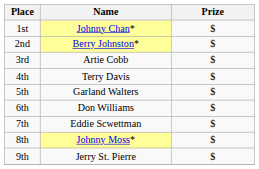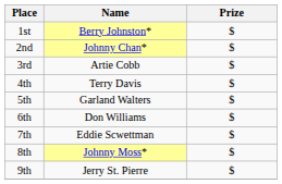1st | Name: Johnny Chan* -> Berry Johnston*
2nd | Name: Berry Johnston* -> Johnny Chan*
